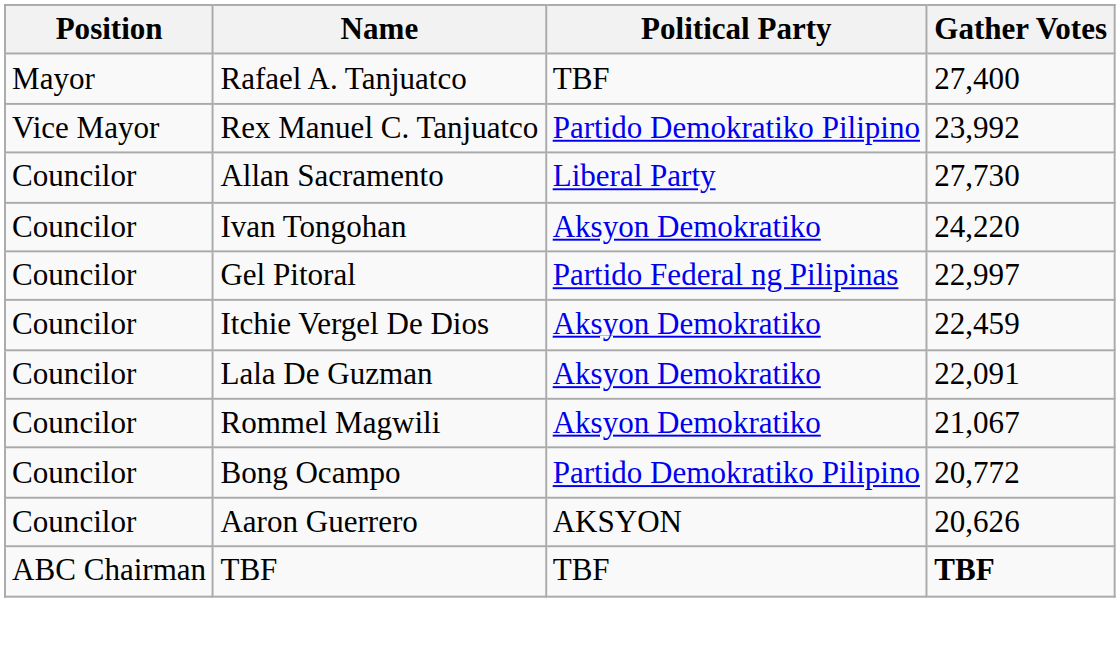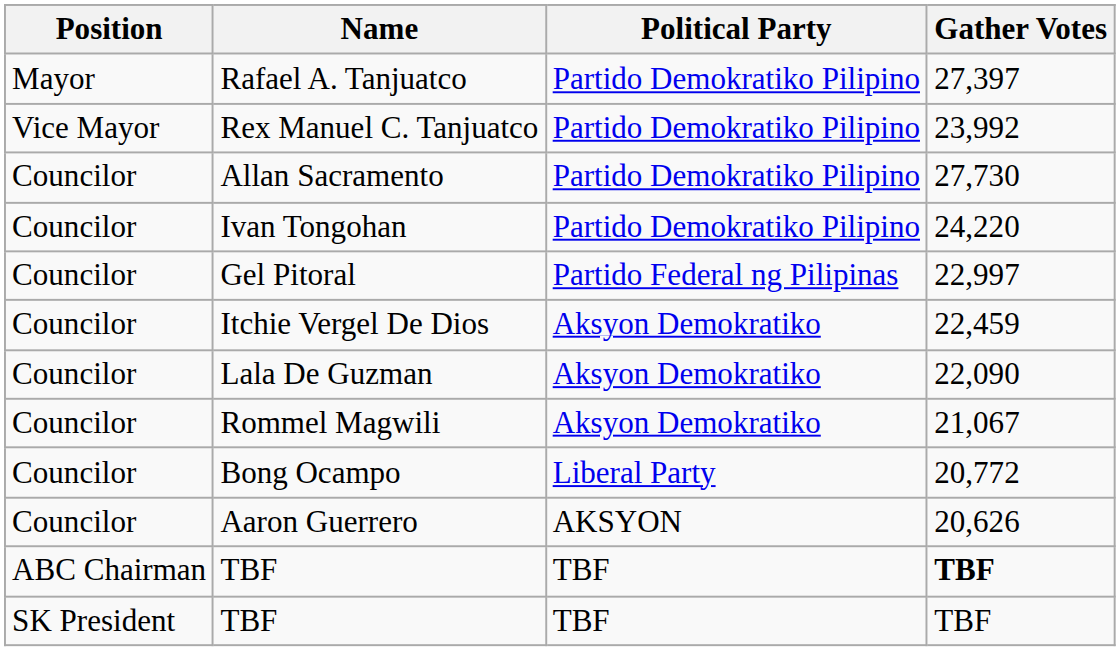Rafael A. Tanjuatco | Political Party: TBF -> Partido Demokratiko Pilipino
Rafael A. Tanjuatco | Gather Votes: 27,400 -> 27,397
Allan Sacramento | Political Party: Liberal Party -> Partido Demokratiko Pilipino
Ivan Tongohan | Political Party: Aksyon Demokratiko -> Partido Demokratiko Pilipino
Lala De Guzman | Gather Votes: 22,091 -> 22,090
Bong Ocampo | Political Party: Partido Demokratiko Pilipino -> Liberal Party
+ row: SK President | TBF | TBF | TBF
